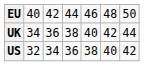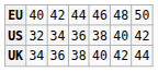rows swapped: US <-> UK
